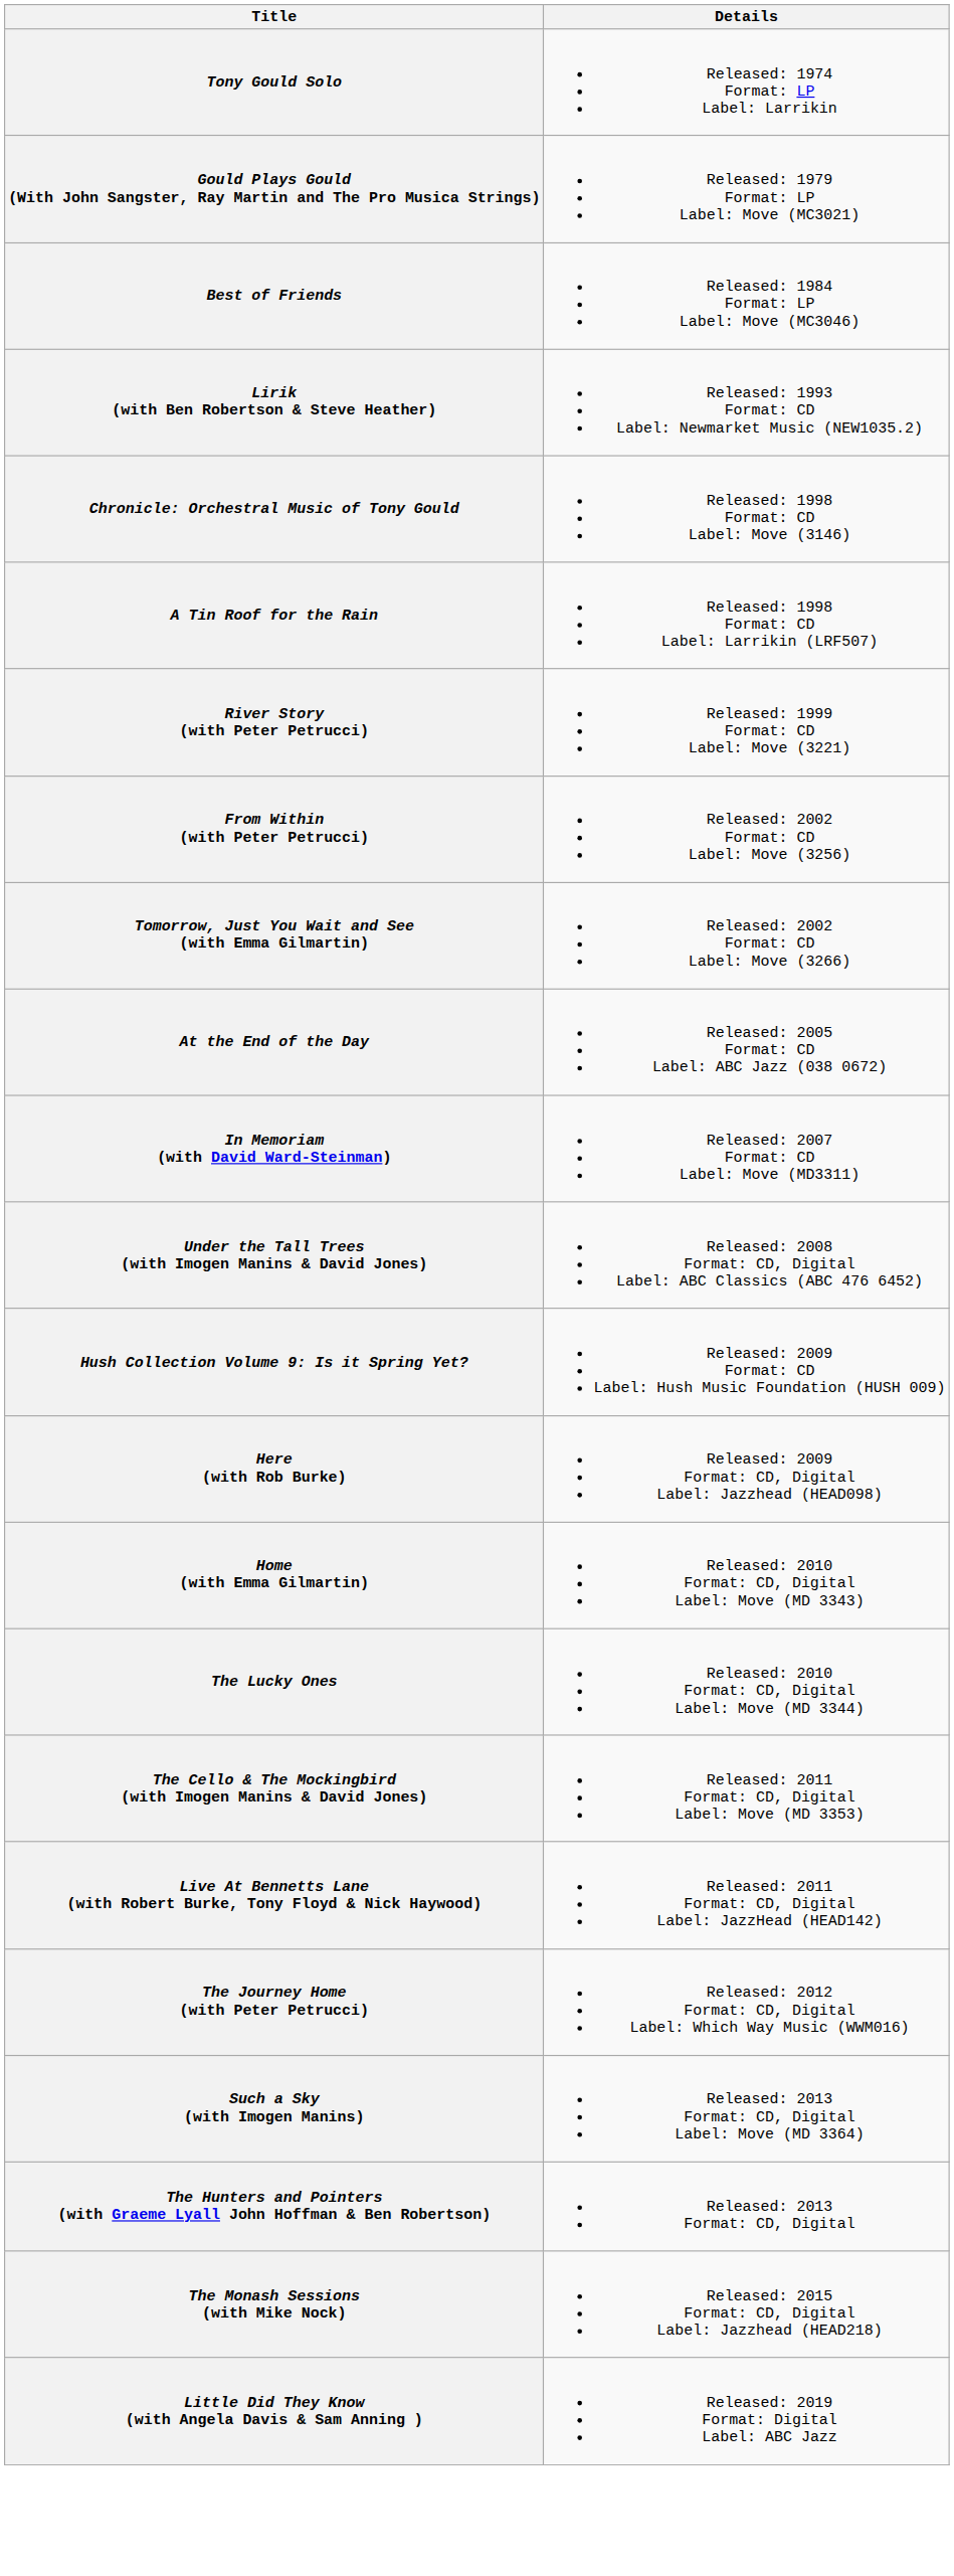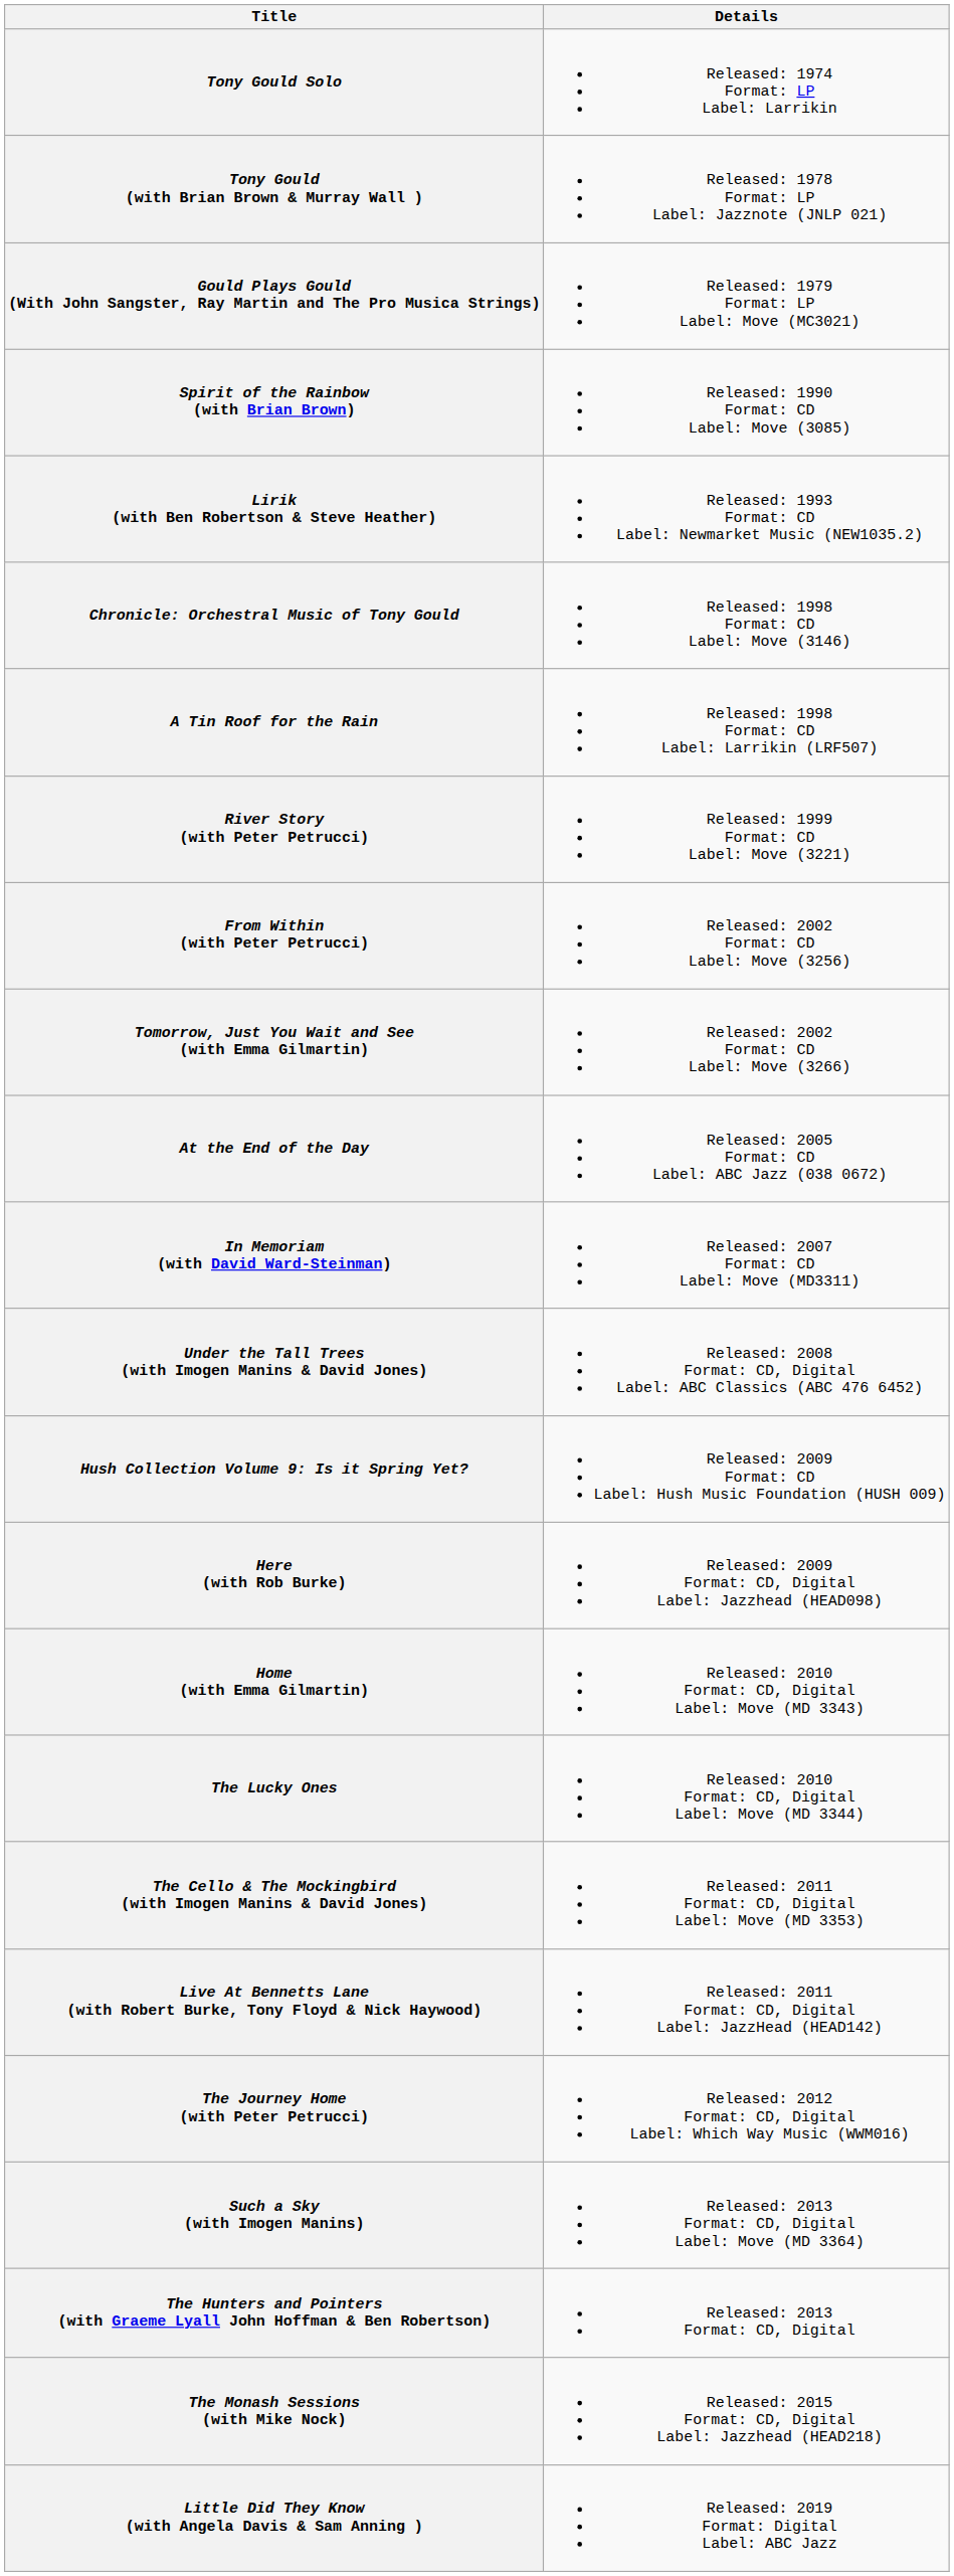+ row: Tony Gould (with Brian Brown & Murray Wall ) | Released: 1978 Format: LP Label: Jazznote (JNLP 021)
- row: Best of Friends | Released: 1984 Format: LP Label: Move (MC3046)
+ row: Spirit of the Rainbow (with Brian Brown) | Released: 1990 Format: CD Label: Move (3085)
